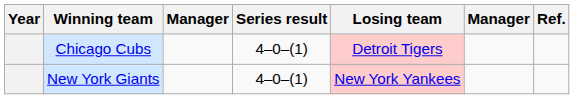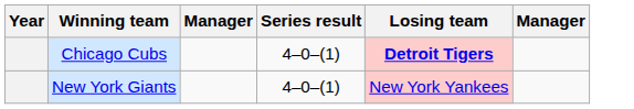- column: Ref.
Chicago Cubs | Losing team: normal -> bold
